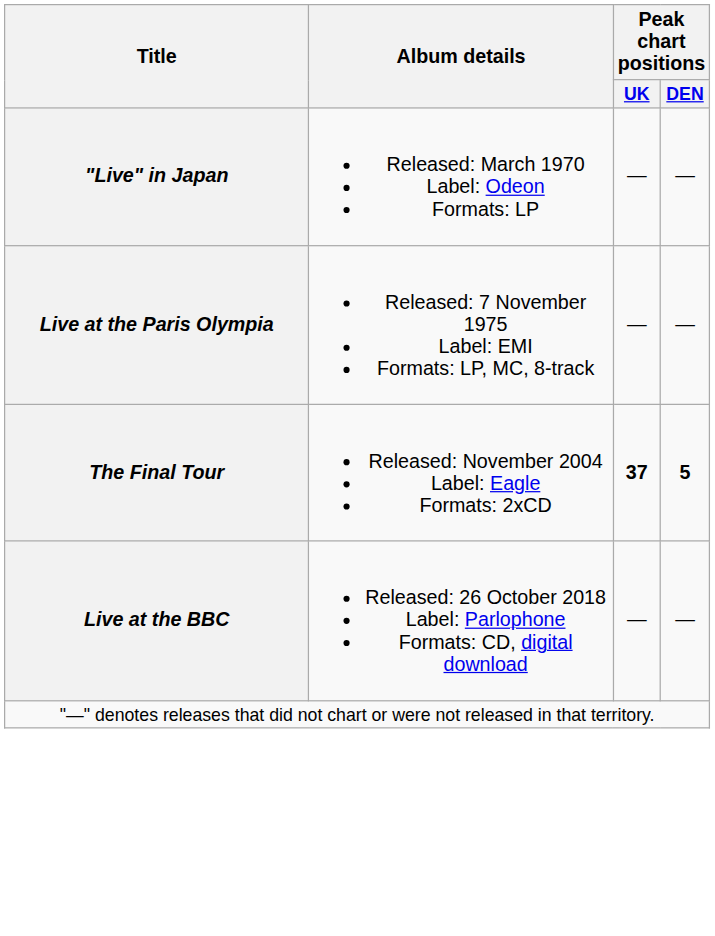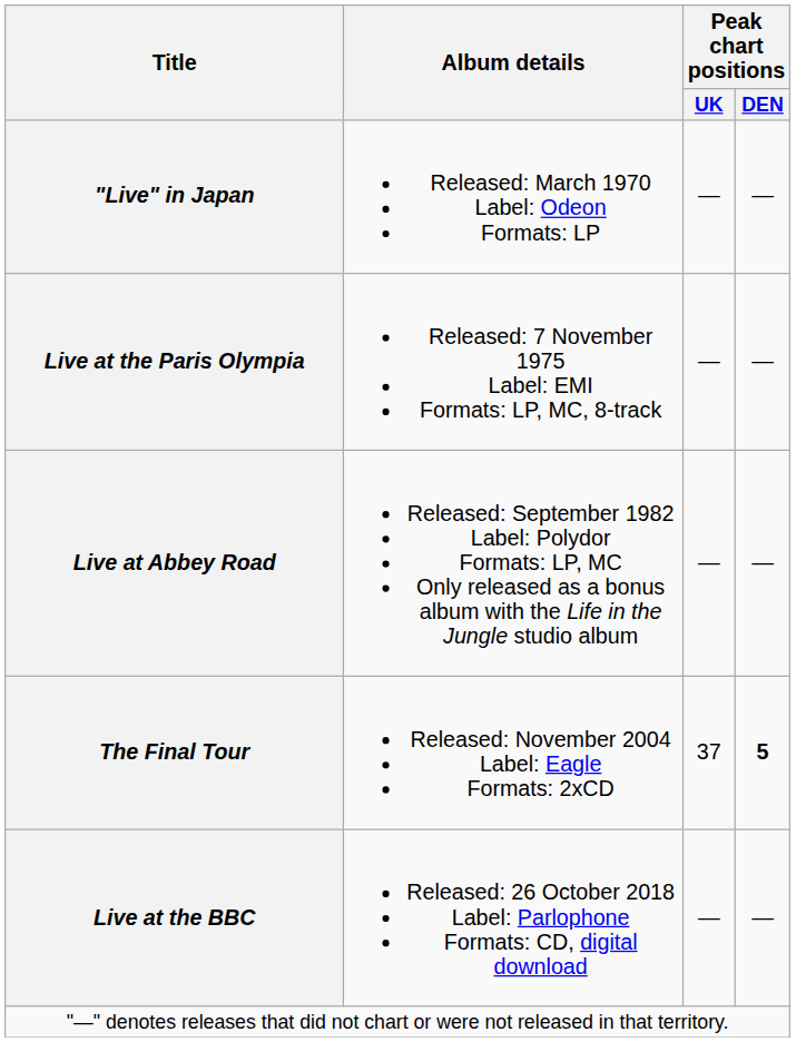+ row: Live at Abbey Road | Released: September 1982 Label: Polydor Formats: LP, MC Only released as a bonus album with the Life in the Jungle studio album | — | —
The Final Tour | Peak chart positions / UK: bold -> normal
